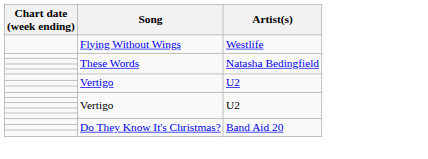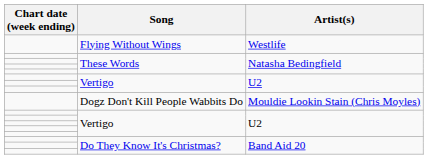+ row: Dogz Don't Kill People Wabbits Do | Mouldie Lookin Stain (Chris Moyles)
